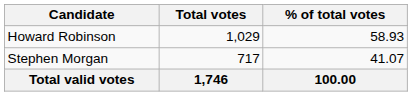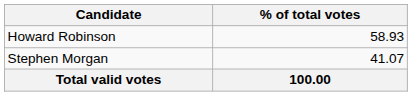- column: Total votes | 1,029 | 717 | 1,746
